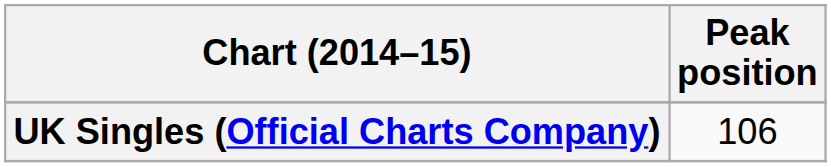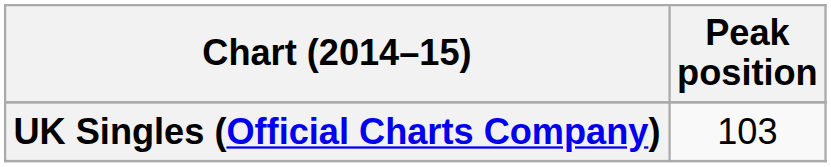UK Singles (Official Charts Company) | Peak position: 106 -> 103
